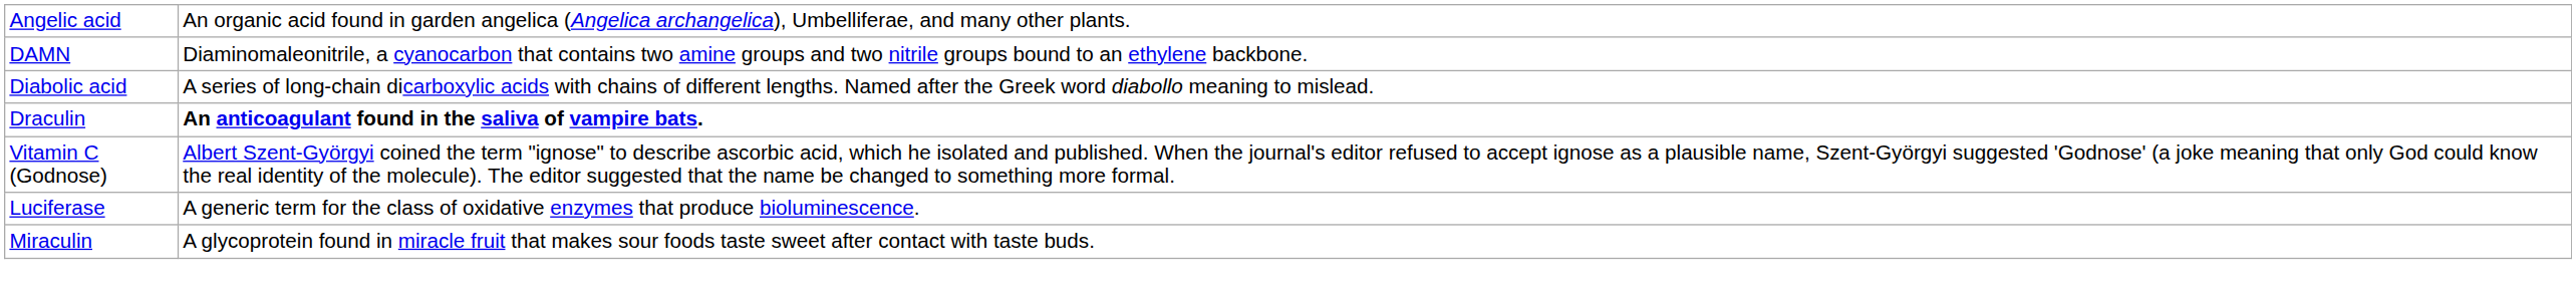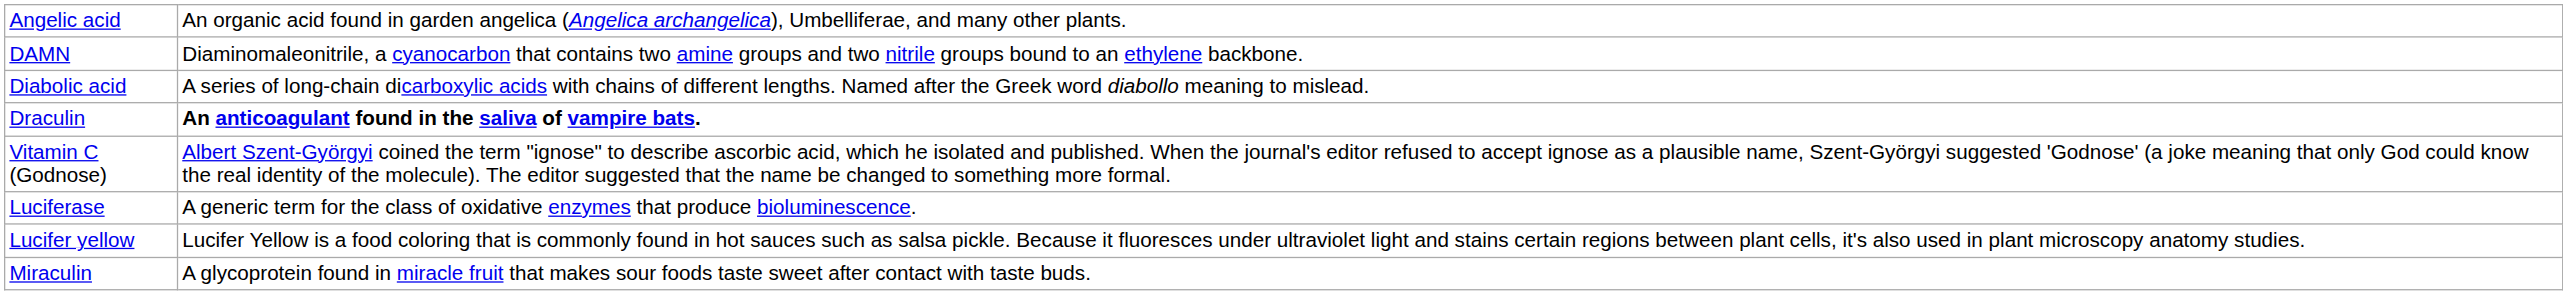+ row: Lucifer yellow | Lucifer Yellow is a food coloring that is commonly found in hot sauces such as salsa pickle. Because it fluoresces under ultraviolet light and stains certain regions between plant cells, it's also used in plant microscopy anatomy studies.
